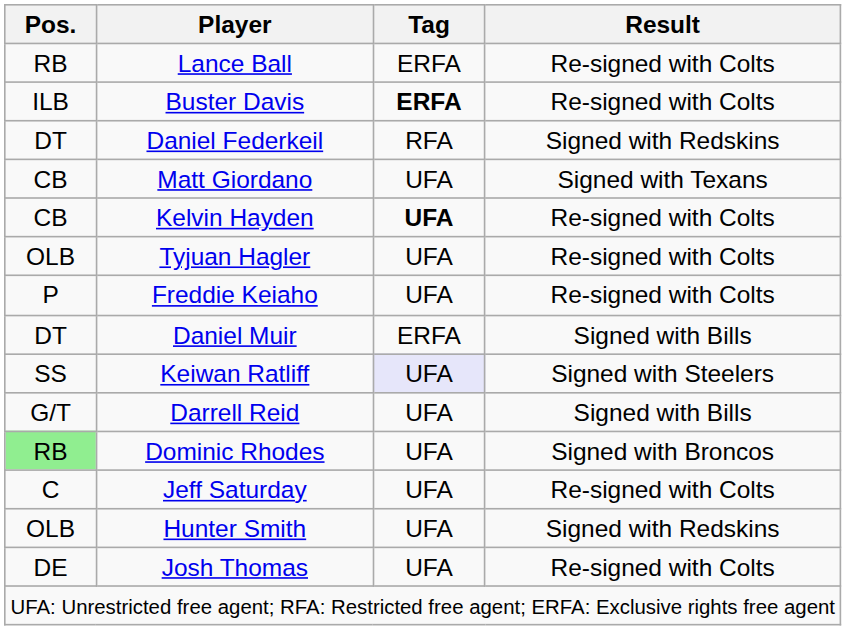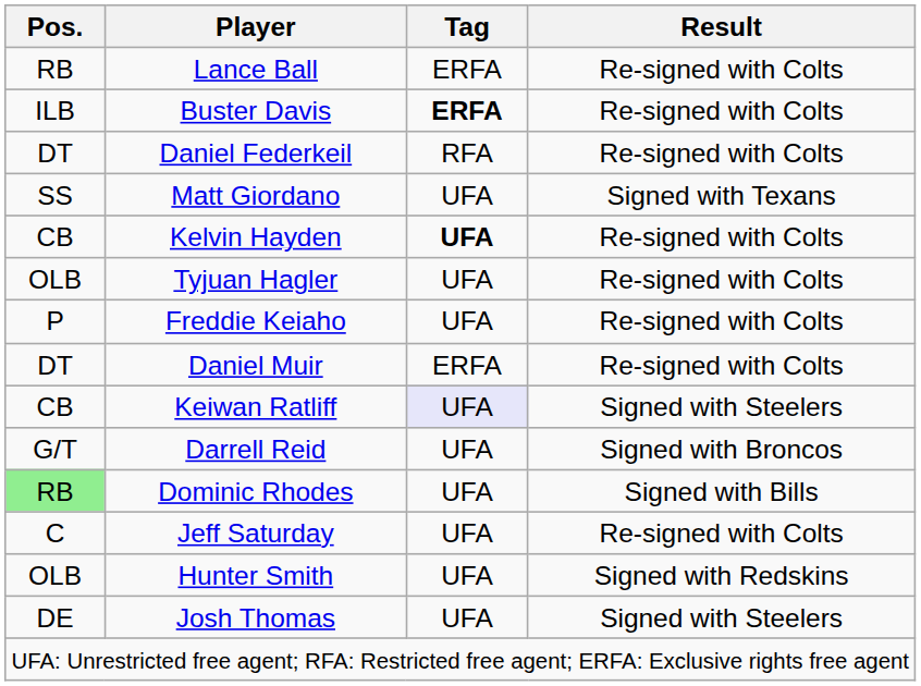Daniel Federkeil | Result: Signed with Redskins -> Re-signed with Colts
Matt Giordano | Pos.: CB -> SS
Daniel Muir | Result: Signed with Bills -> Re-signed with Colts
Keiwan Ratliff | Pos.: SS -> CB
Darrell Reid | Result: Signed with Bills -> Signed with Broncos
Dominic Rhodes | Result: Signed with Broncos -> Signed with Bills
Josh Thomas | Result: Re-signed with Colts -> Signed with Steelers
